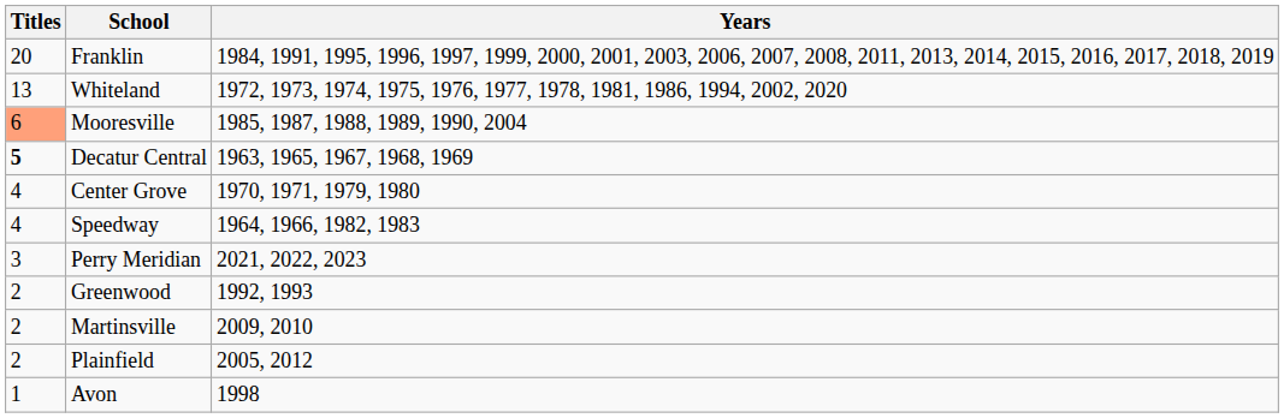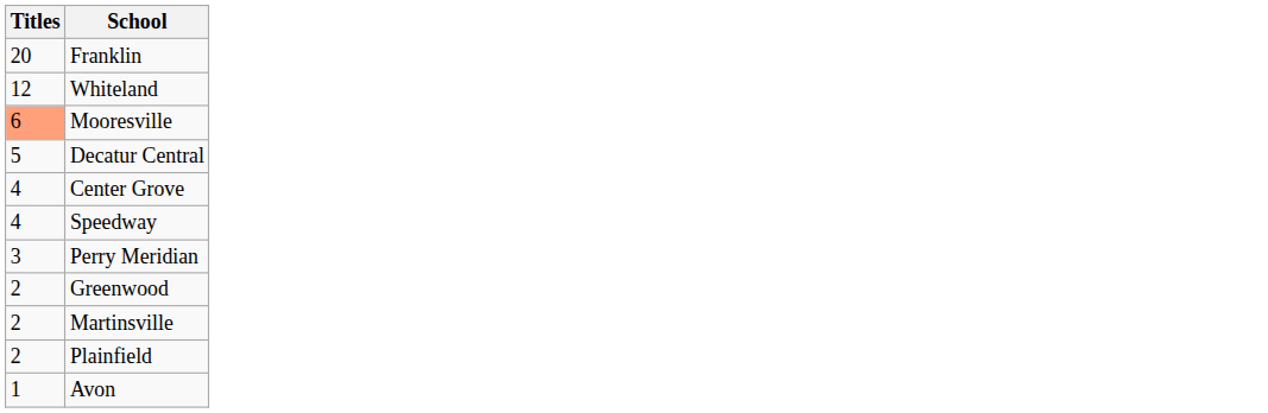- column: Years | 1984, 1991, 1995, 1996, 1997, 1999, 2000, 2001, 2003, 2006, 2007, 2008, 2011, 2013, 2014, 2015, 2016, 2017, 2018, 2019 | 1972, 1973, 1974, 1975, 1976, 1977, 1978, 1981, 1986, 1994, 2002, 2020 | 1985, 1987, 1988, 1989, 1990, 2004 | 1963, 1965, 1967, 1968, 1969 | 1970, 1971, 1979, 1980 | 1964, 1966, 1982, 1983 | 2021, 2022, 2023 | 1992, 1993 | 2009, 2010 | 2005, 2012 | 1998
Whiteland | Titles: 13 -> 12
Decatur Central | Titles: bold -> normal
